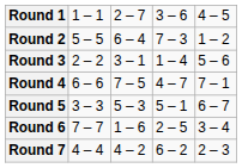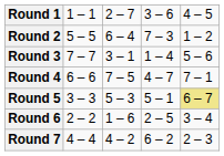Round 3 | column 2: 2 – 2 -> 7 – 7
Round 5 | column 5: no background -> khaki background
Round 6 | column 2: 7 – 7 -> 2 – 2
